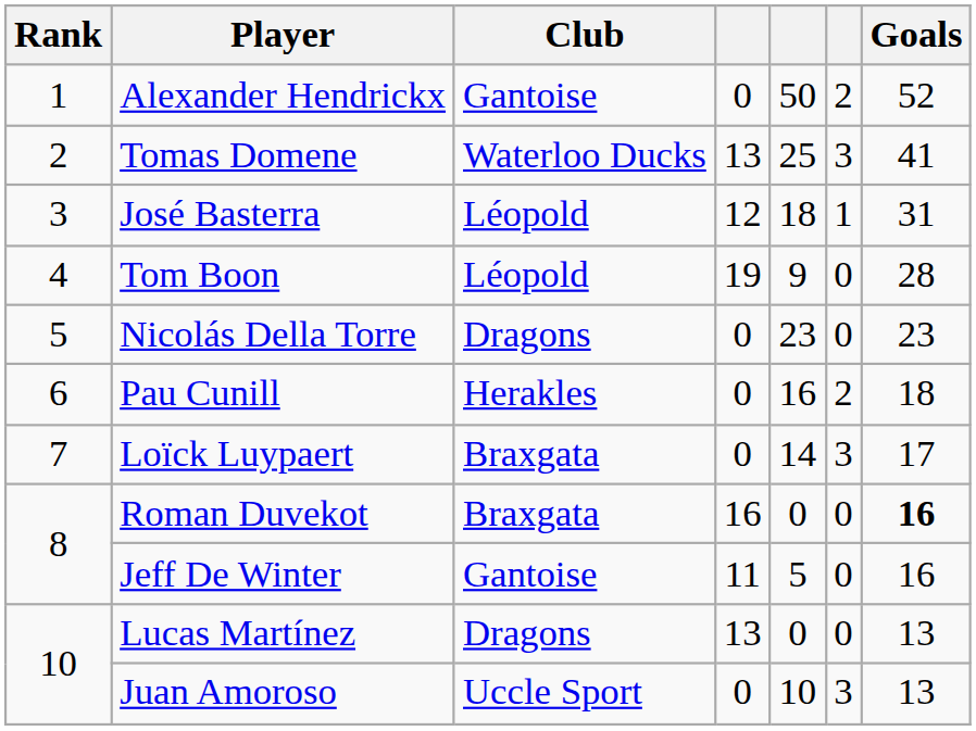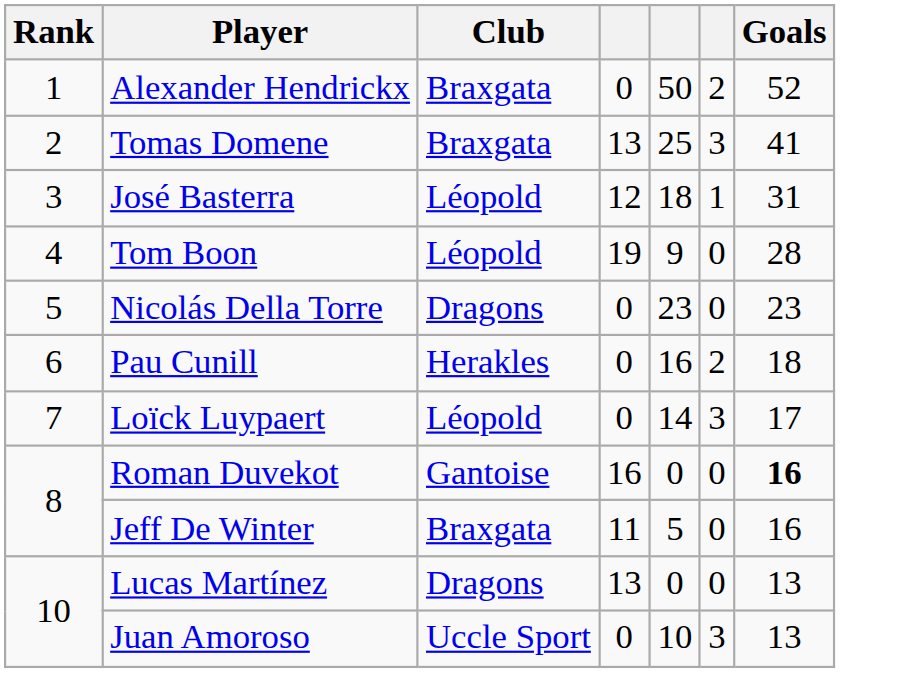Alexander Hendrickx | Club: Gantoise -> Braxgata
Tomas Domene | Club: Waterloo Ducks -> Braxgata
Loïck Luypaert | Club: Braxgata -> Léopold
Roman Duvekot | Club: Braxgata -> Gantoise
Jeff De Winter | Club: Gantoise -> Braxgata
